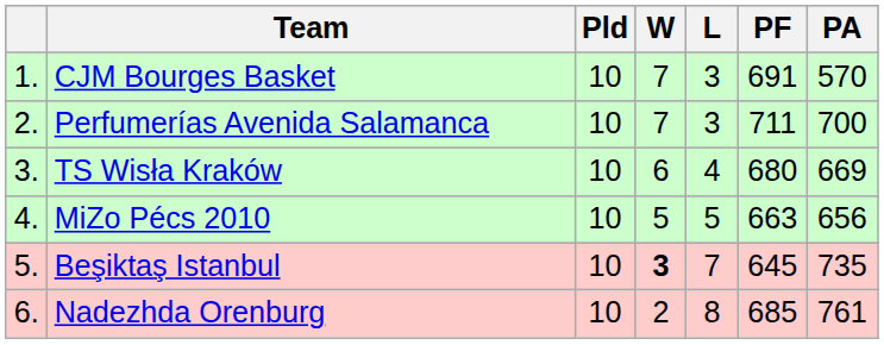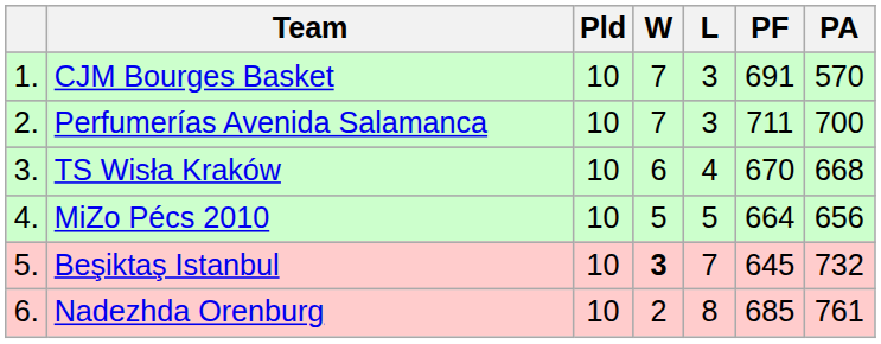TS Wisła Kraków | PF: 680 -> 670
TS Wisła Kraków | PA: 669 -> 668
MiZo Pécs 2010 | PF: 663 -> 664
Beşiktaş Istanbul | PA: 735 -> 732
